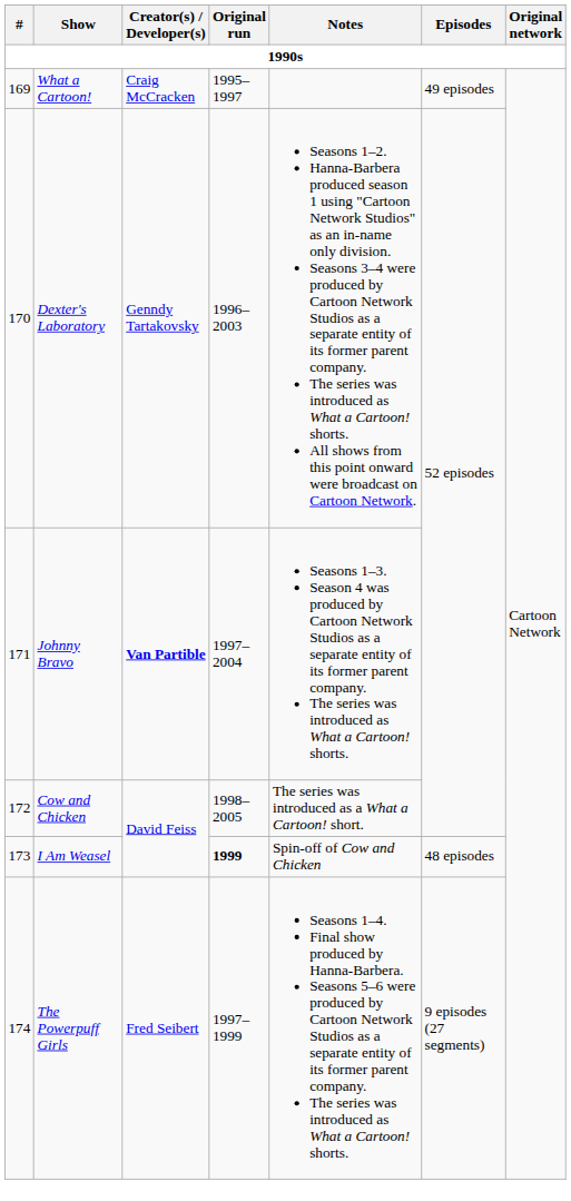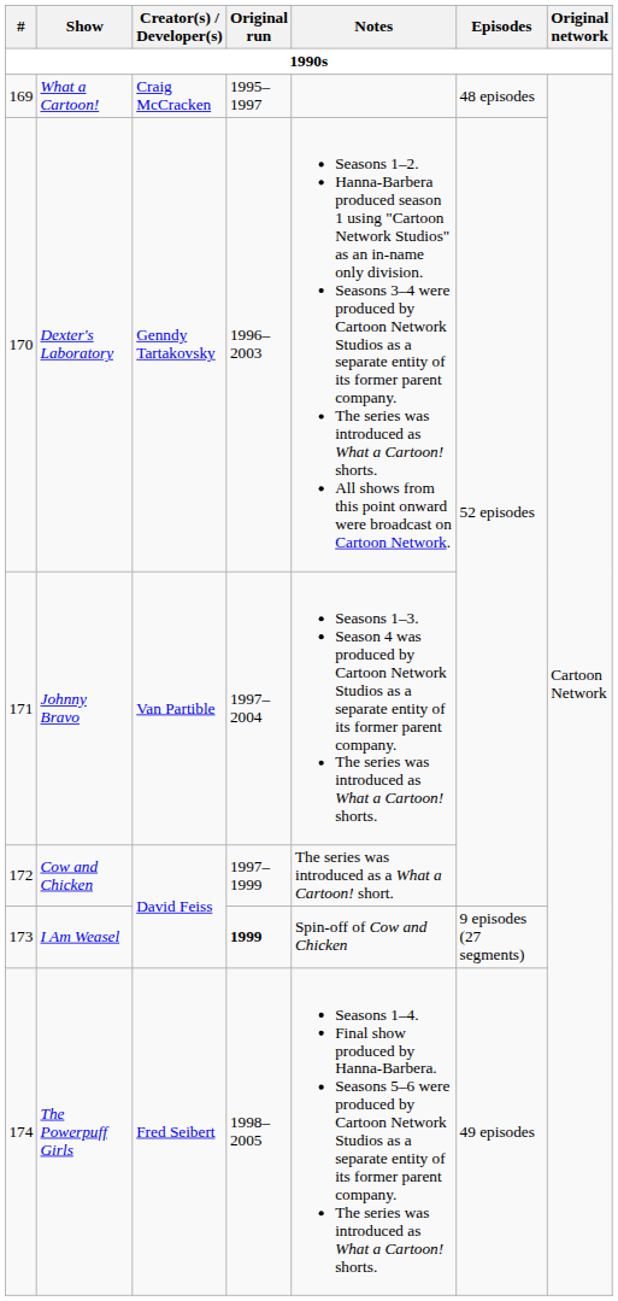What a Cartoon! | Episodes: 49 episodes -> 48 episodes
Johnny Bravo | Creator(s) / Developer(s): bold -> normal
Cow and Chicken | Original run: 1998–2005 -> 1997–1999
I Am Weasel | Episodes: 48 episodes -> 9 episodes (27 segments)
The Powerpuff Girls | Original run: 1997–1999 -> 1998–2005
The Powerpuff Girls | Episodes: 9 episodes (27 segments) -> 49 episodes
